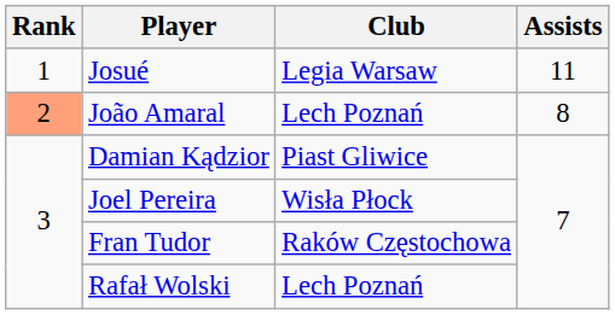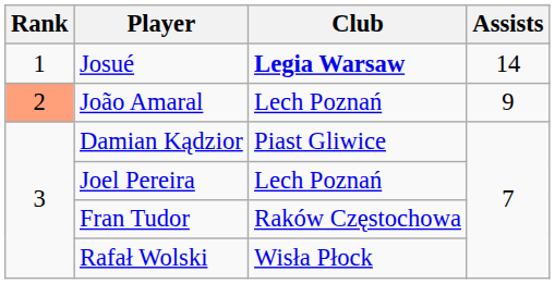Josué | Club: normal -> bold
Josué | Assists: 11 -> 14
João Amaral | Assists: 8 -> 9
Joel Pereira | Club: Wisła Płock -> Lech Poznań
Rafał Wolski | Club: Lech Poznań -> Wisła Płock
